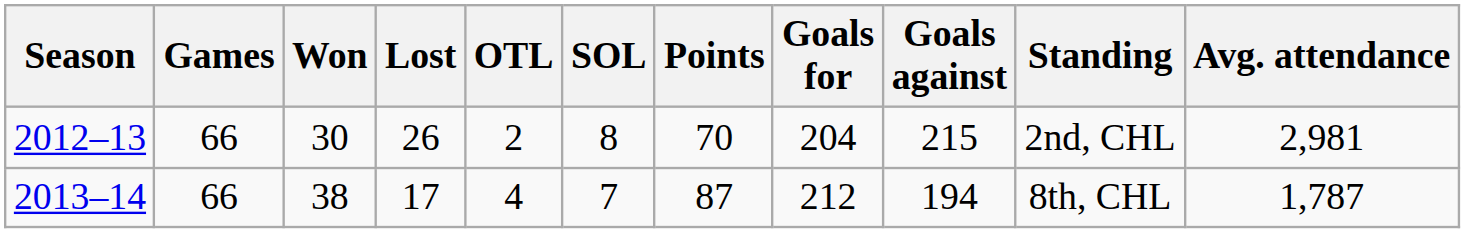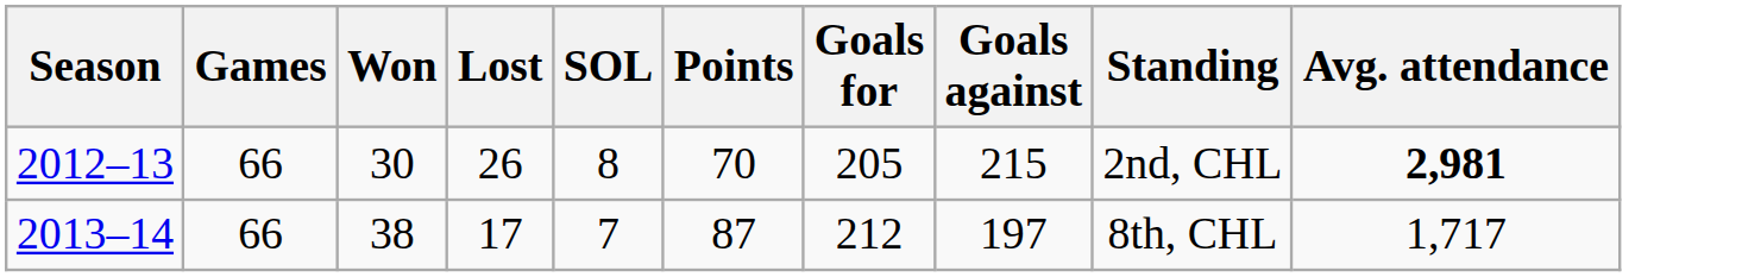- column: OTL | 2 | 4
2012–13 | Goals for: 204 -> 205
2012–13 | Avg. attendance: normal -> bold
2013–14 | Goals against: 194 -> 197
2013–14 | Avg. attendance: 1,787 -> 1,717
